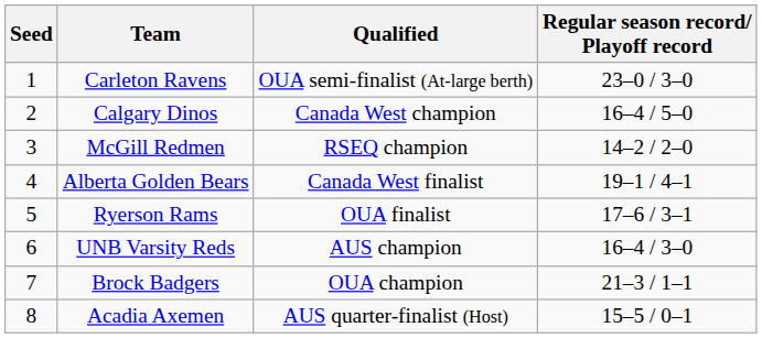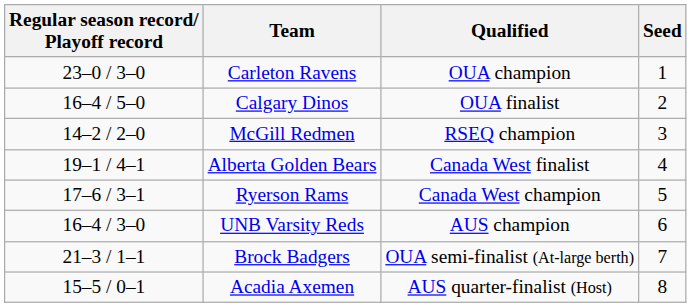columns swapped: Seed <-> Regular season record/ Playoff record
Carleton Ravens | Qualified: OUA semi-finalist (At-large berth) -> OUA champion
Calgary Dinos | Qualified: Canada West champion -> OUA finalist
Ryerson Rams | Qualified: OUA finalist -> Canada West champion
Brock Badgers | Qualified: OUA champion -> OUA semi-finalist (At-large berth)
